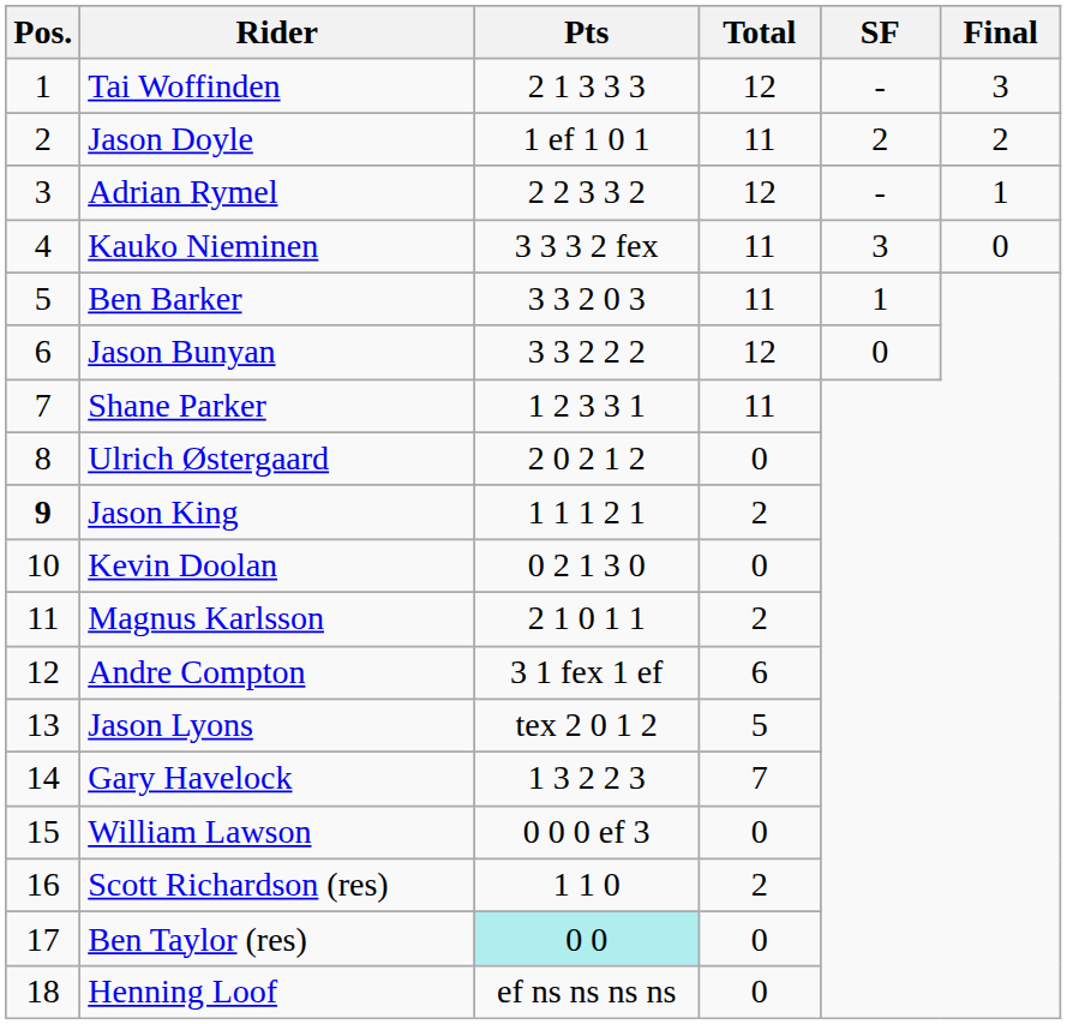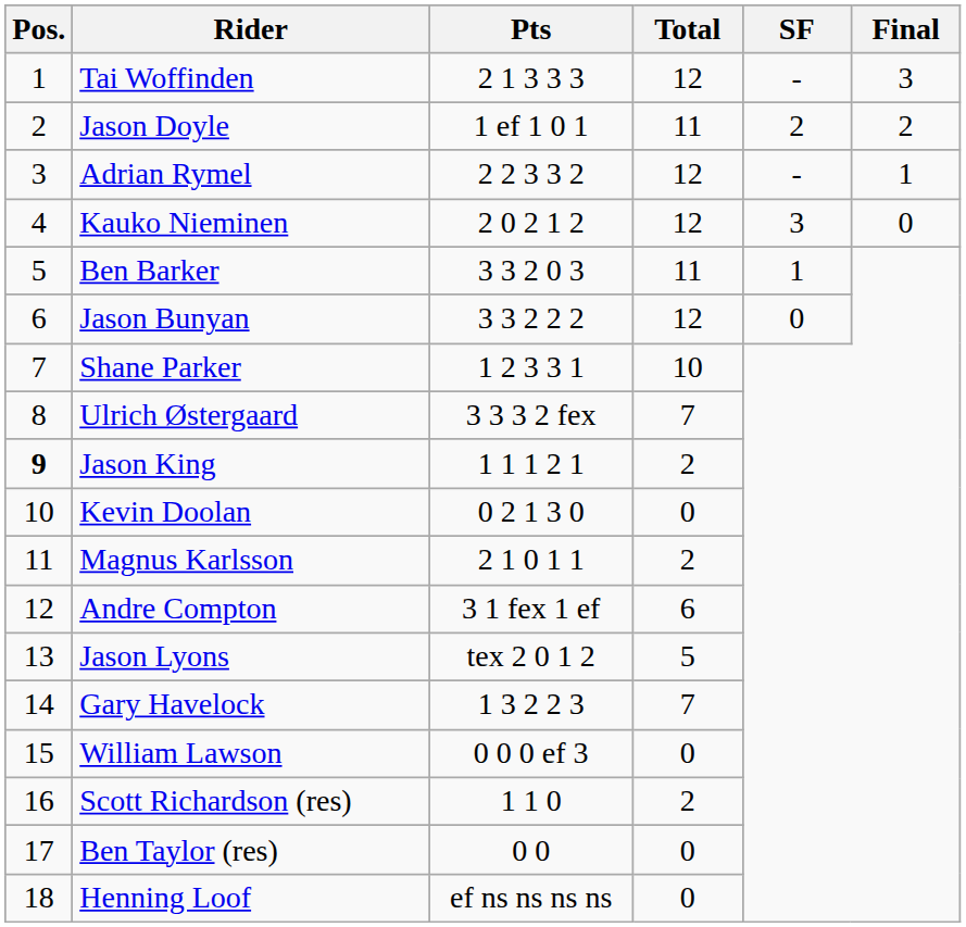Kauko Nieminen | Pts: 3 3 3 2 fex -> 2 0 2 1 2
Kauko Nieminen | Total: 11 -> 12
Shane Parker | Total: 11 -> 10
Ulrich Østergaard | Pts: 2 0 2 1 2 -> 3 3 3 2 fex
Ulrich Østergaard | Total: 0 -> 7
Ben Taylor (res) | Pts: paleturquoise background -> no background
